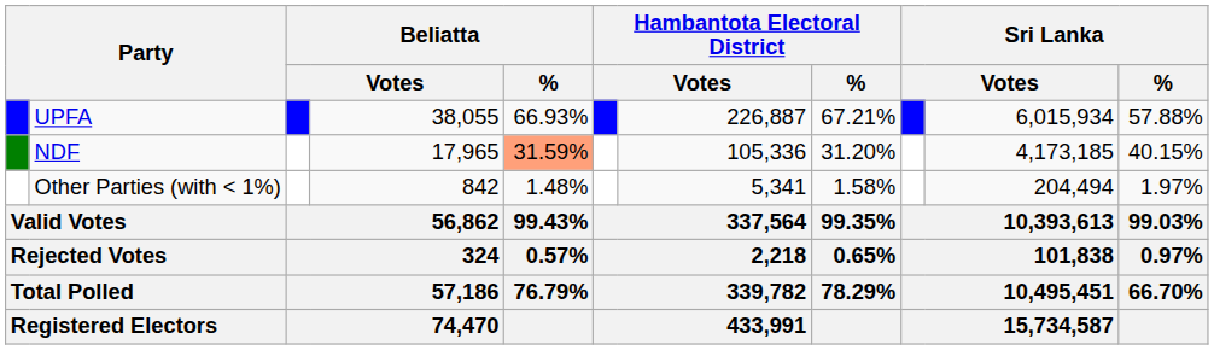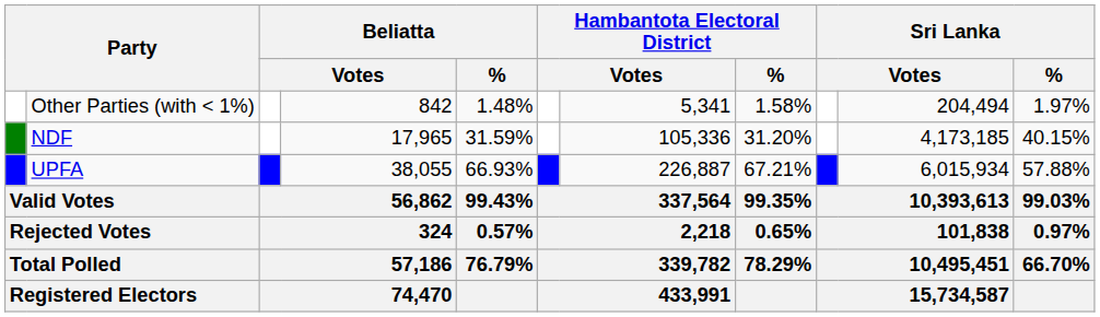rows swapped: UPFA <-> Other Parties (with < 1%)
NDF | Beliatta / %: lightsalmon background -> no background
